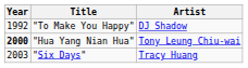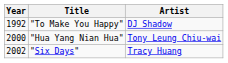"Hua Yang Nian Hua" | Year: bold -> normal
"Six Days" | Year: 2003 -> 2002
